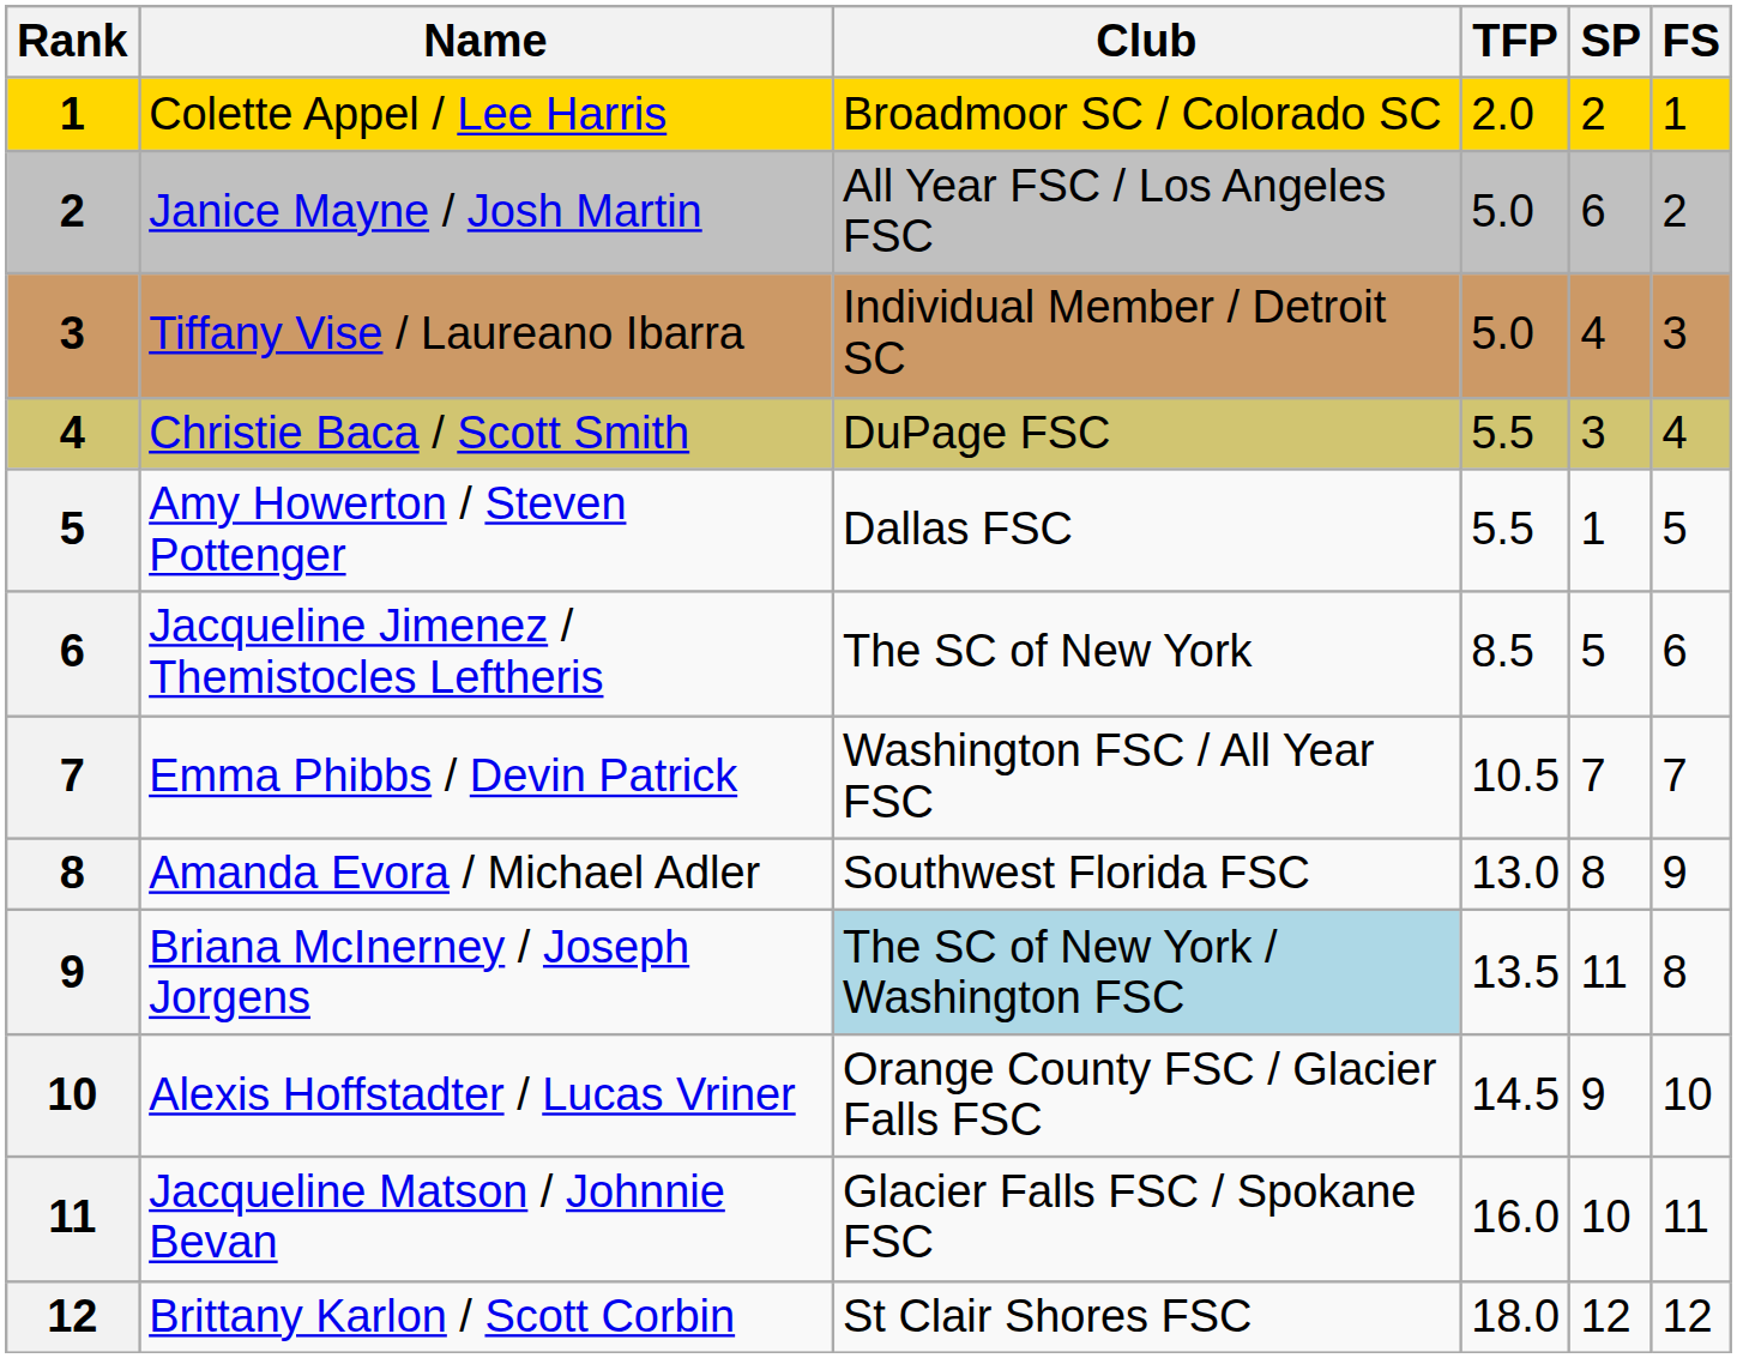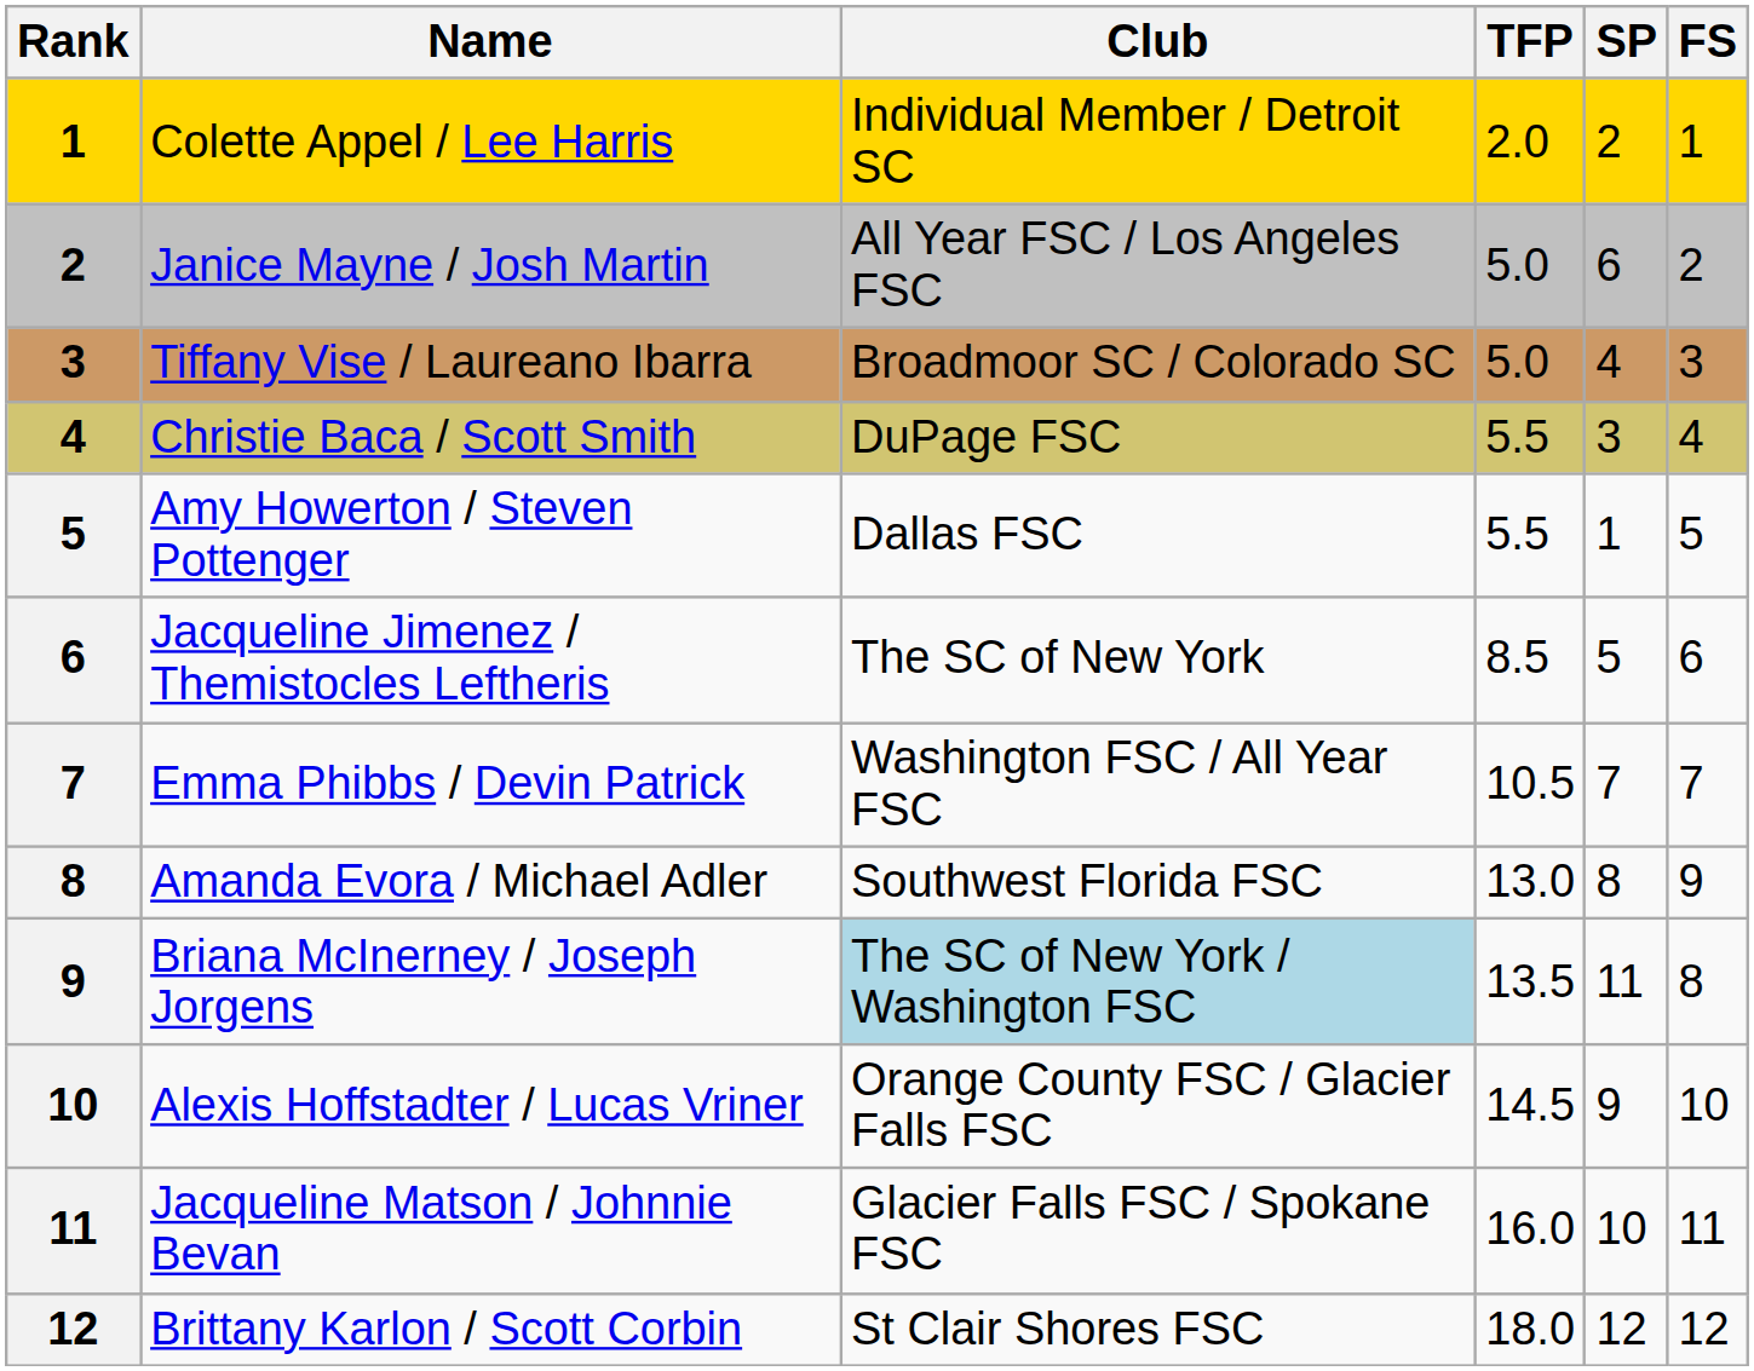Colette Appel / Lee Harris | Club: Broadmoor SC / Colorado SC -> Individual Member / Detroit SC
Tiffany Vise / Laureano Ibarra | Club: Individual Member / Detroit SC -> Broadmoor SC / Colorado SC
